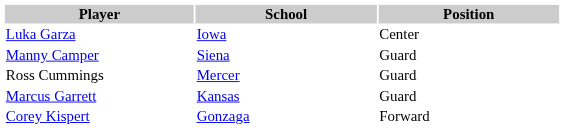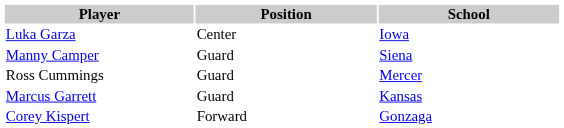columns swapped: Position <-> School
